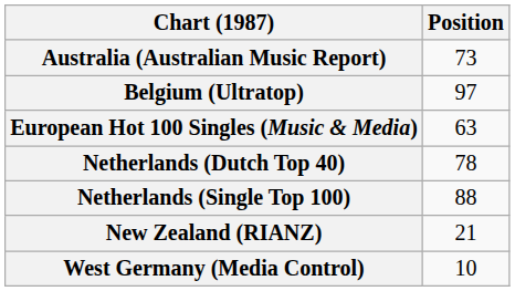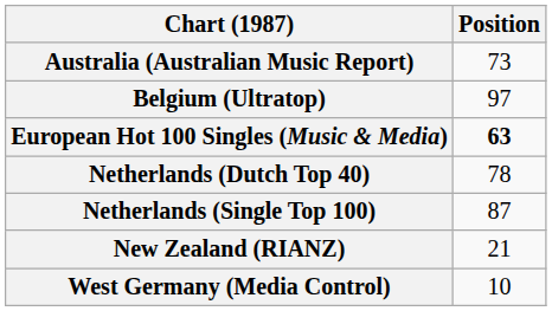European Hot 100 Singles (Music & Media) | Position: normal -> bold
Netherlands (Single Top 100) | Position: 88 -> 87
